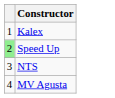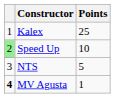+ column: Points | 25 | 10 | 5 | 1
MV Agusta | column 1: normal -> bold
